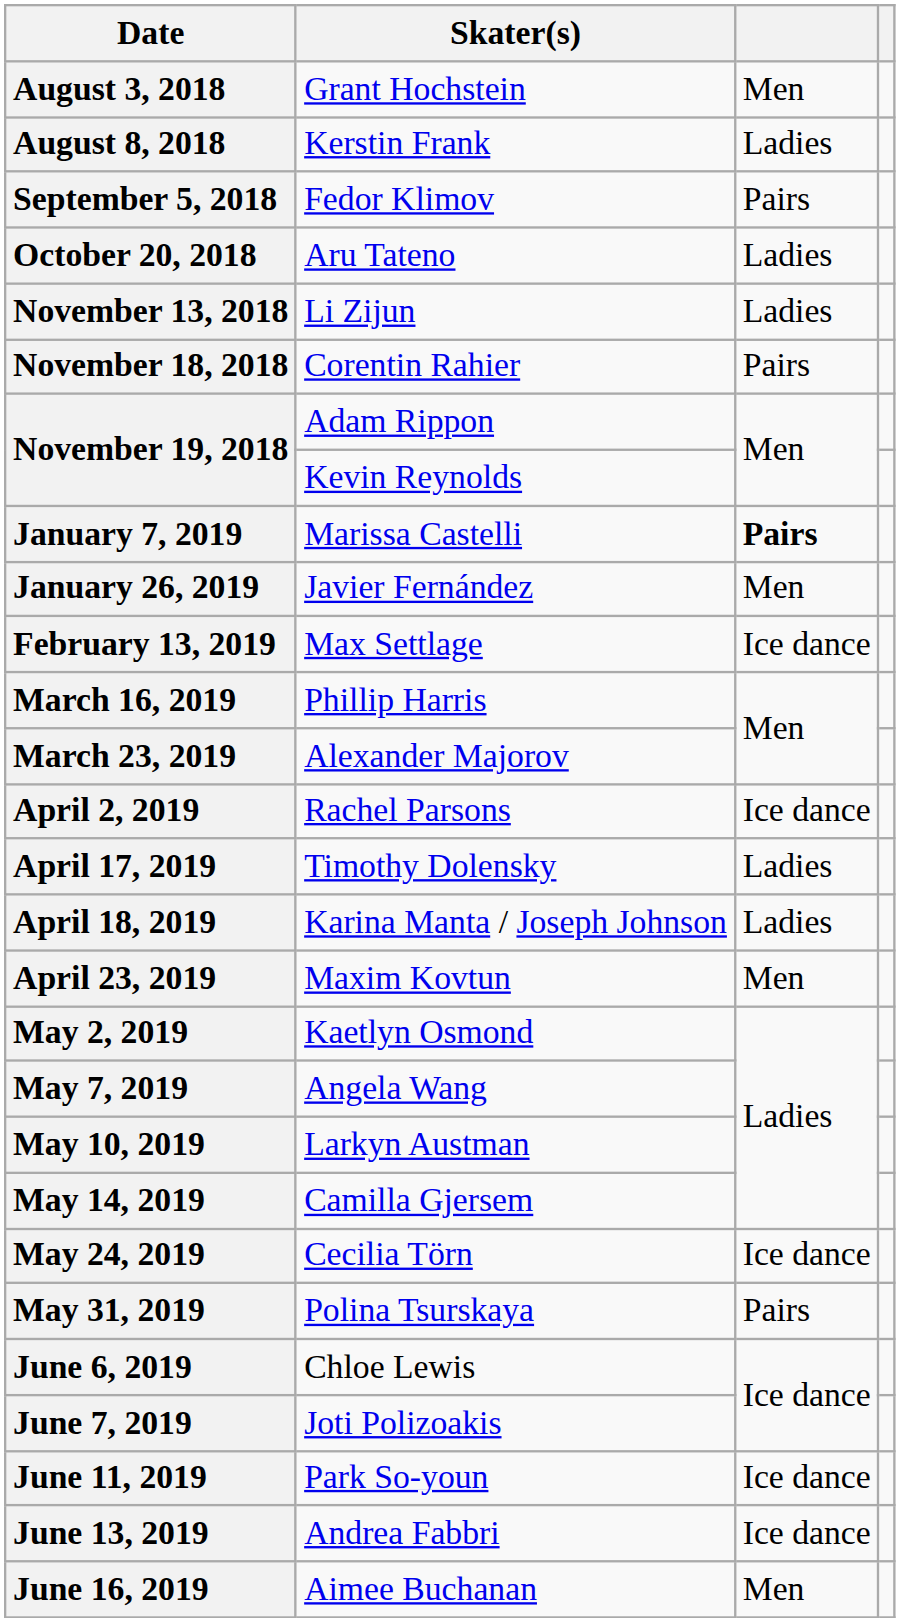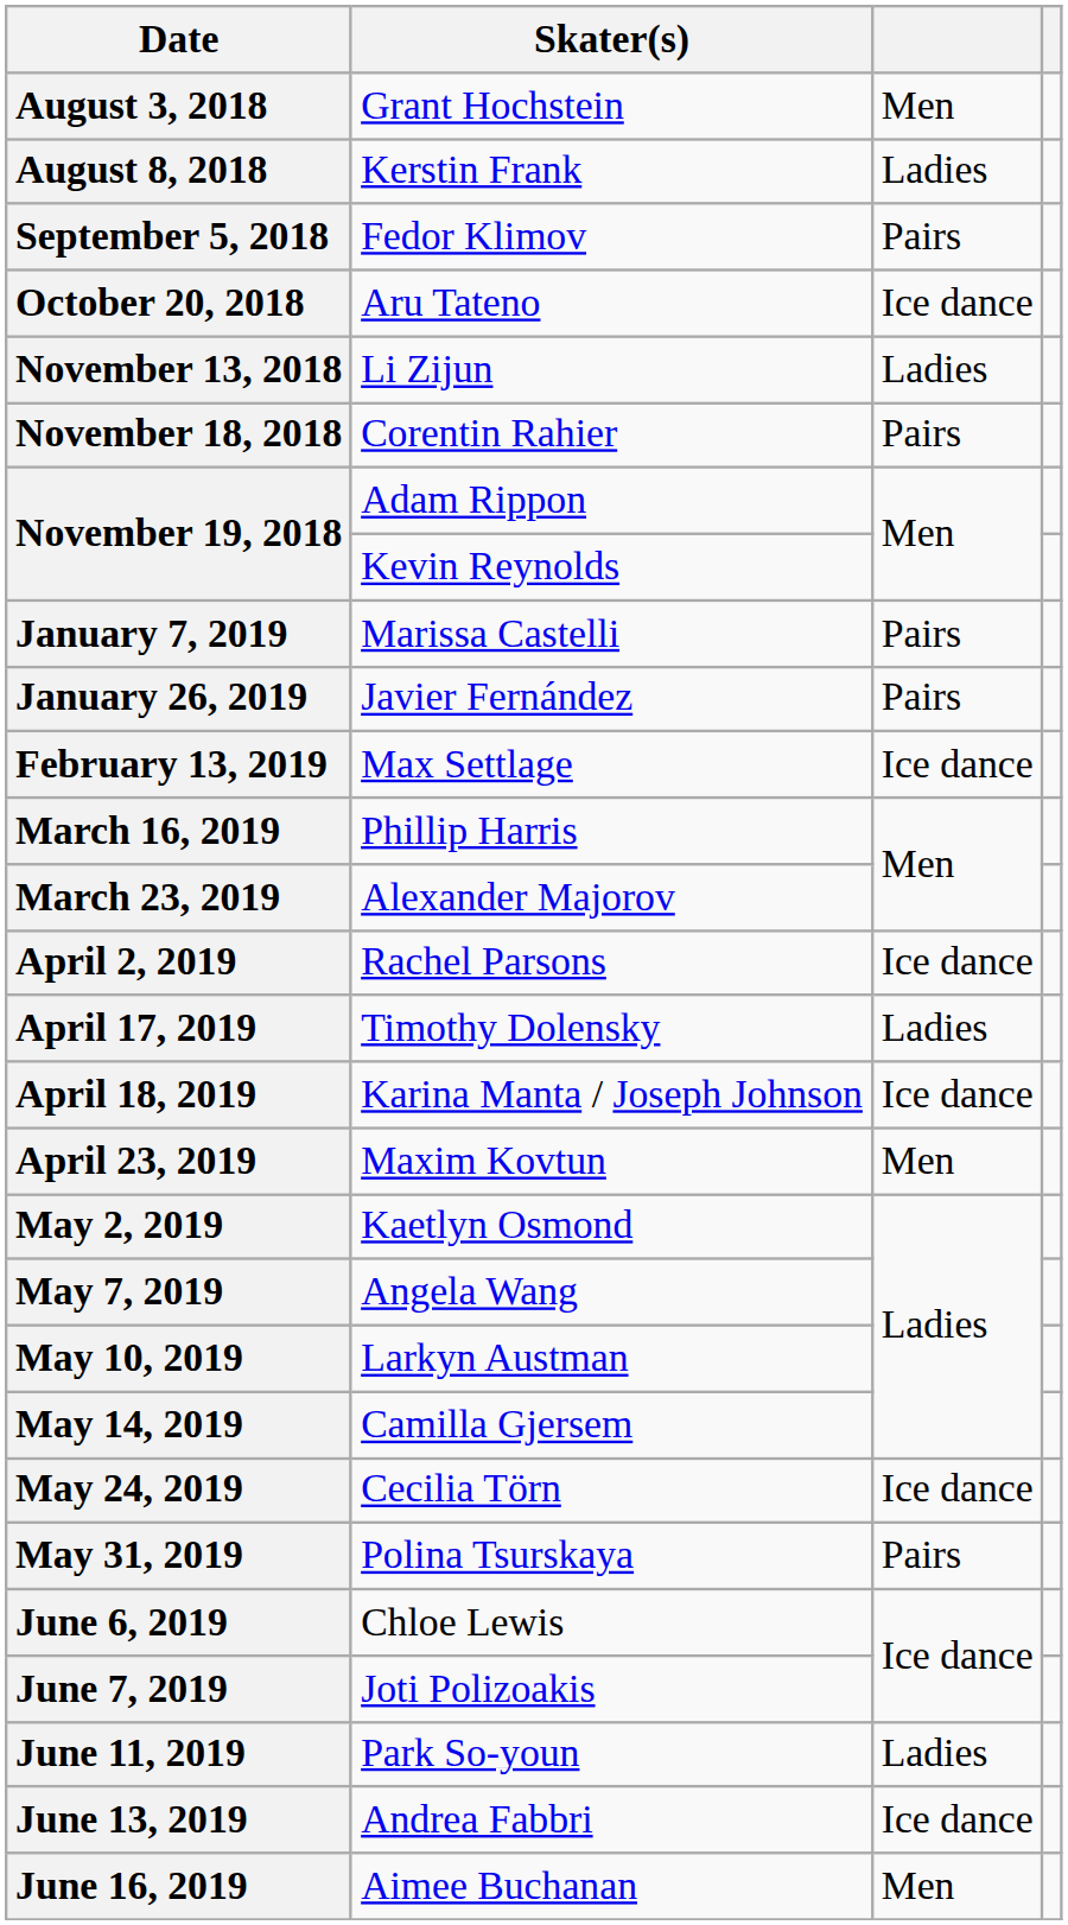October 20, 2018 | column 3: Ladies -> Ice dance
January 7, 2019 | column 3: bold -> normal
January 26, 2019 | column 3: Men -> Pairs
April 18, 2019 | column 3: Ladies -> Ice dance
June 11, 2019 | column 3: Ice dance -> Ladies
